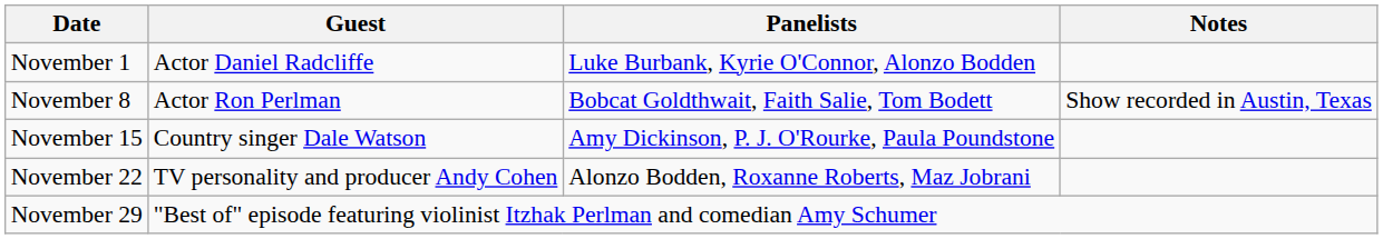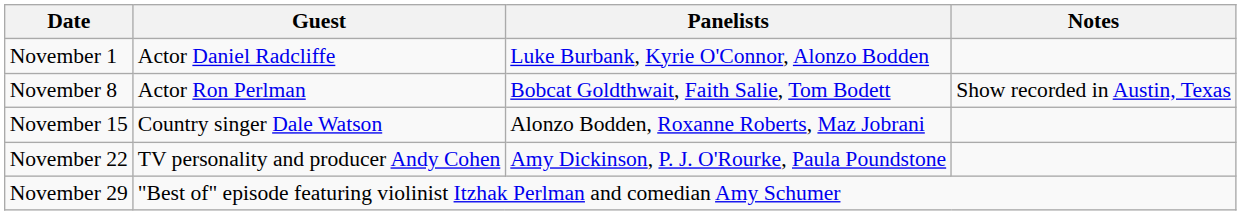November 15 | Panelists: Amy Dickinson, P. J. O'Rourke, Paula Poundstone -> Alonzo Bodden, Roxanne Roberts, Maz Jobrani
November 22 | Panelists: Alonzo Bodden, Roxanne Roberts, Maz Jobrani -> Amy Dickinson, P. J. O'Rourke, Paula Poundstone
